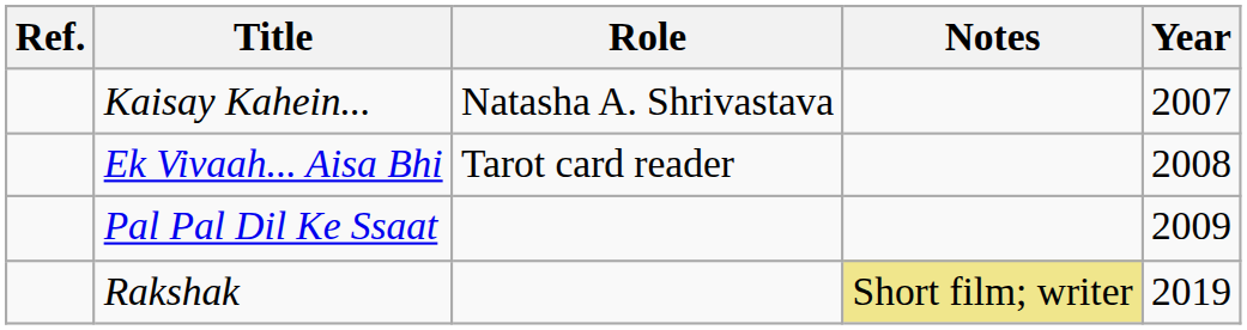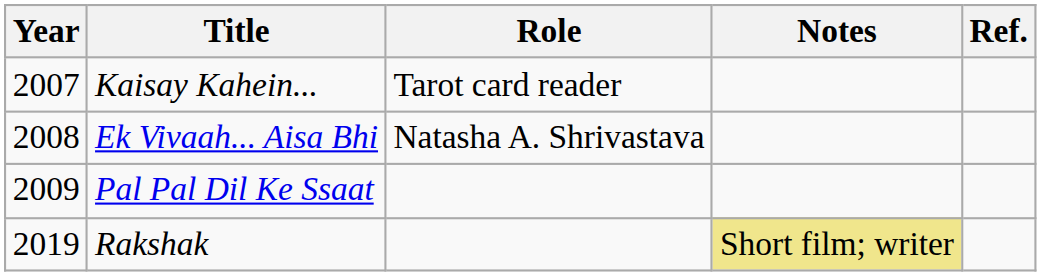columns swapped: Year <-> Ref.
Kaisay Kahein... | Role: Natasha A. Shrivastava -> Tarot card reader
Ek Vivaah... Aisa Bhi | Role: Tarot card reader -> Natasha A. Shrivastava
